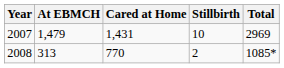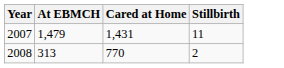- column: Total | 2969 | 1085*
2007 | Stillbirth: 10 -> 11
